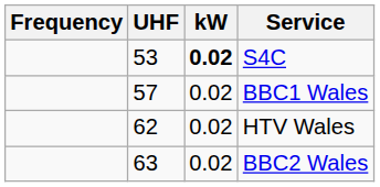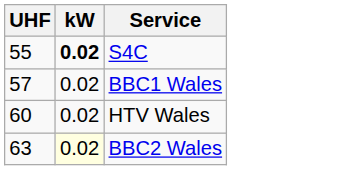- column: Frequency
S4C | UHF: 53 -> 55
HTV Wales | UHF: 62 -> 60
BBC2 Wales | kW: no background -> lightyellow background
